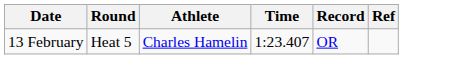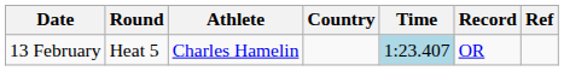+ column: Country
13 February | Time: no background -> lightblue background
